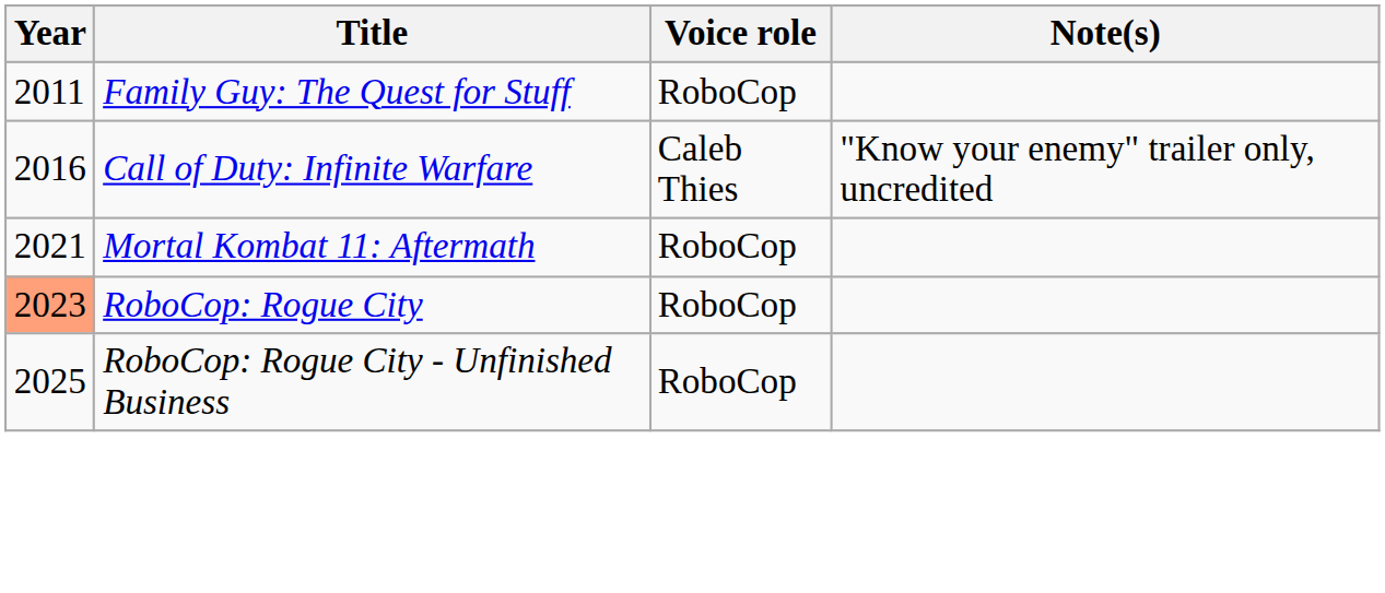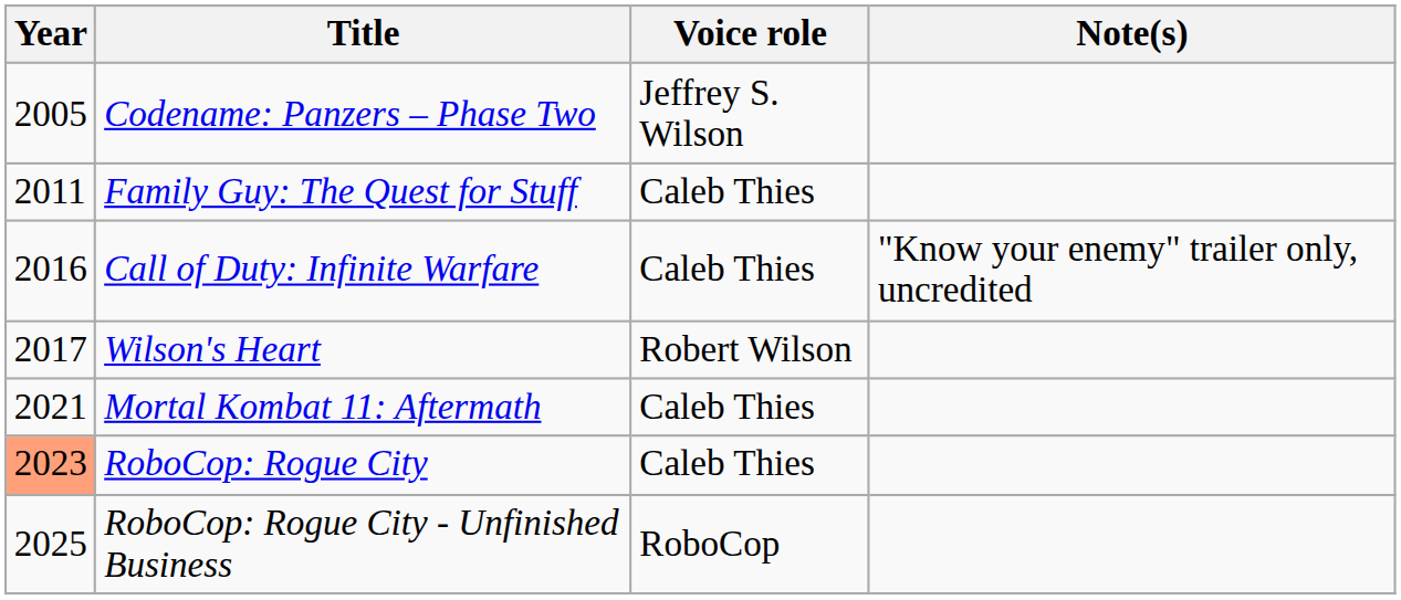+ row: 2005 | Codename: Panzers – Phase Two | Jeffrey S. Wilson
Family Guy: The Quest for Stuff | Voice role: RoboCop -> Caleb Thies
+ row: 2017 | Wilson's Heart | Robert Wilson
Mortal Kombat 11: Aftermath | Voice role: RoboCop -> Caleb Thies
RoboCop: Rogue City | Voice role: RoboCop -> Caleb Thies
